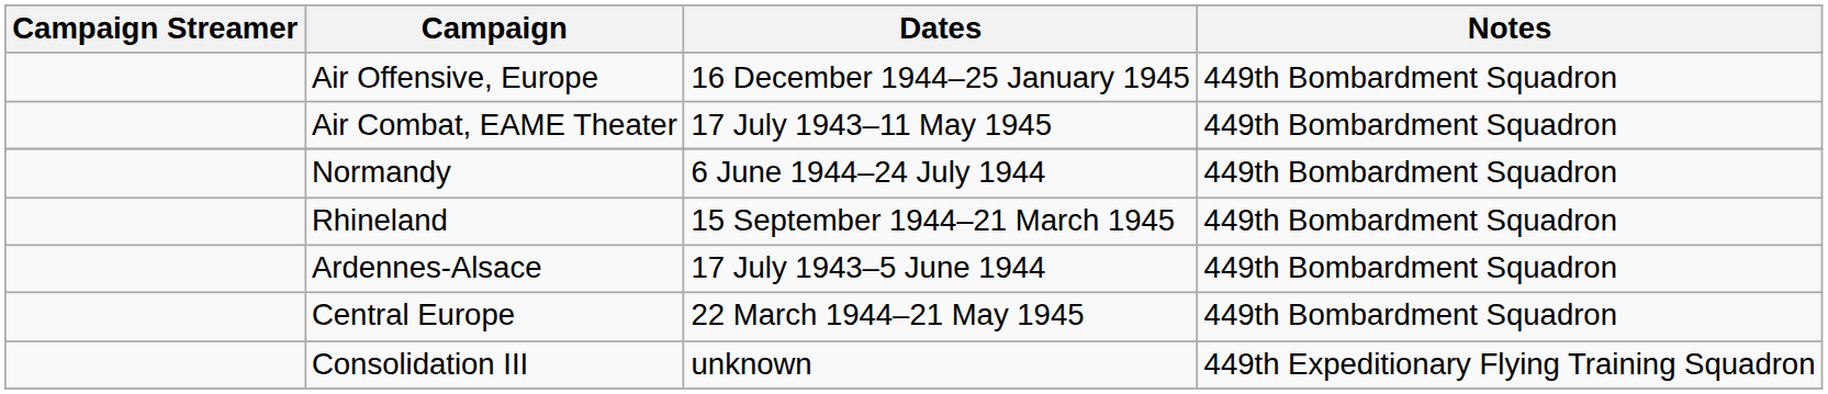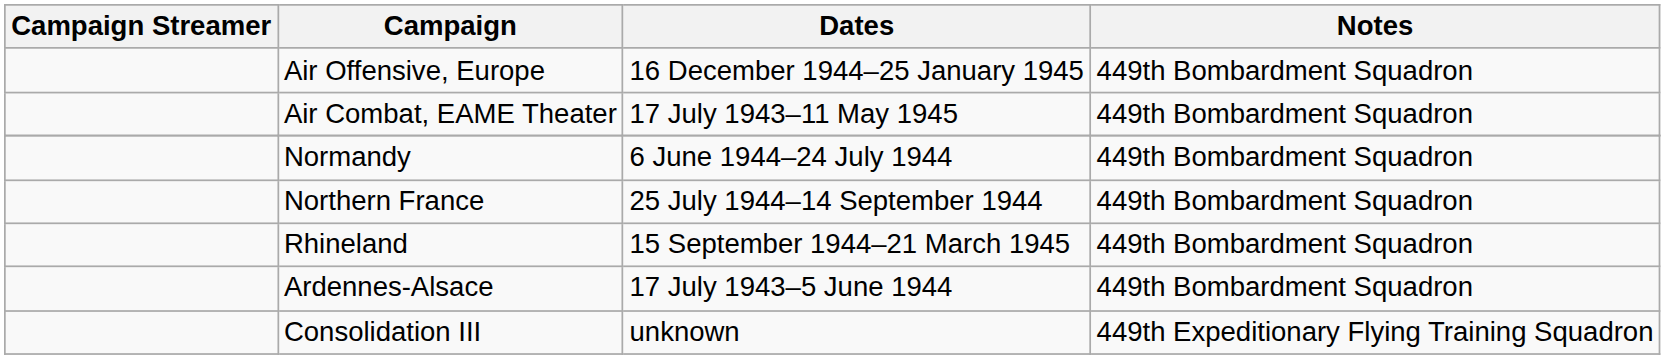+ row: Northern France | 25 July 1944–14 September 1944 | 449th Bombardment Squadron
- row: Central Europe | 22 March 1944–21 May 1945 | 449th Bombardment Squadron
